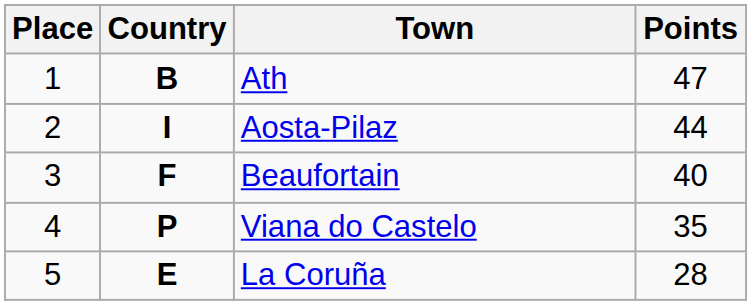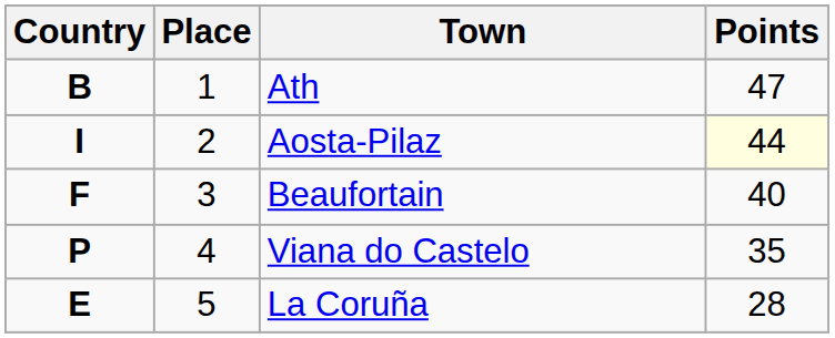columns swapped: Place <-> Country
Aosta-Pilaz | Points: no background -> lightyellow background
